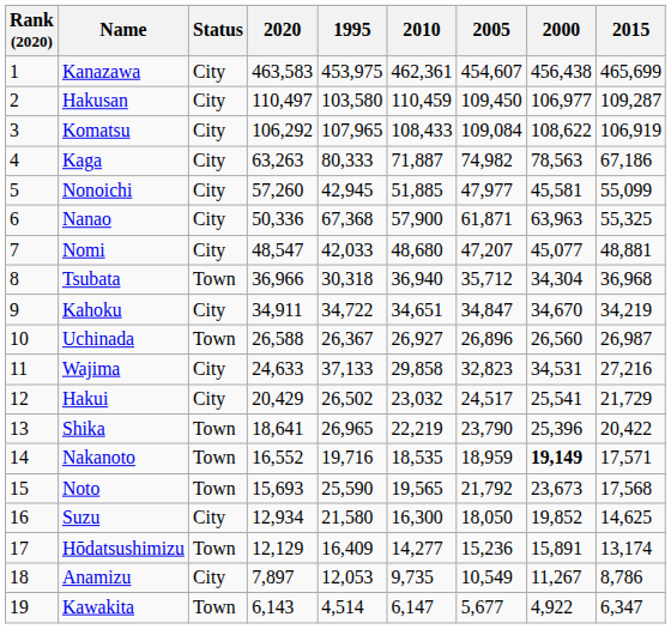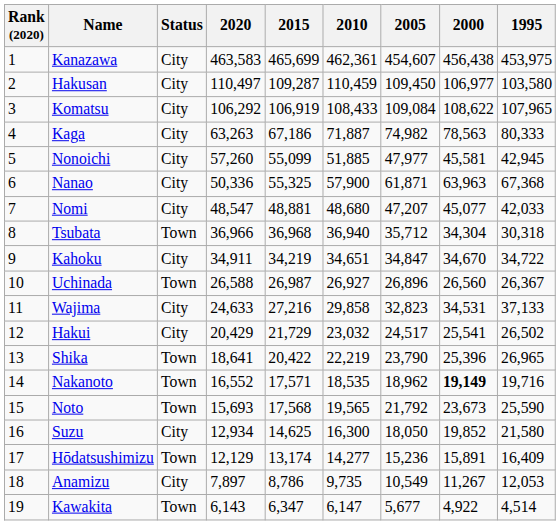columns swapped: 2015 <-> 1995
Nakanoto | 2005: 18,959 -> 18,962
